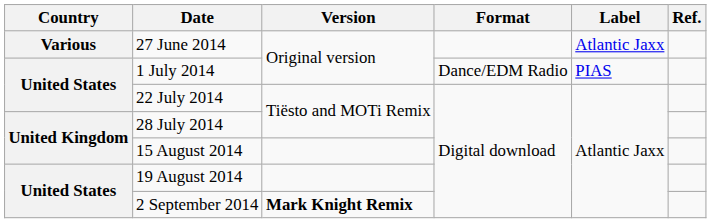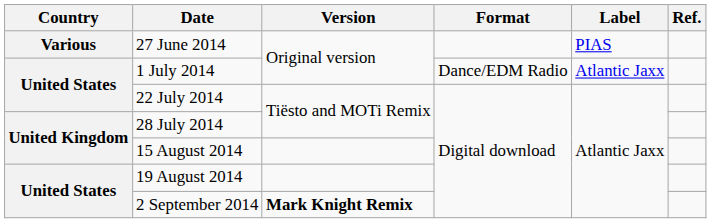27 June 2014 | Label: Atlantic Jaxx -> PIAS
1 July 2014 | Label: PIAS -> Atlantic Jaxx
